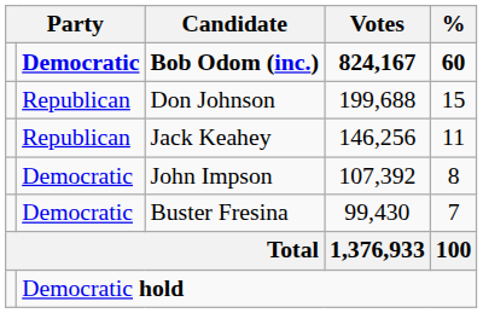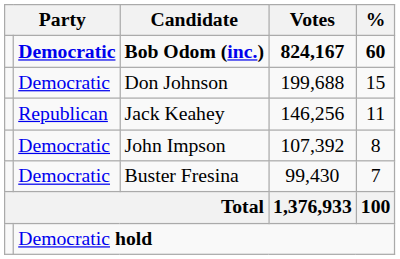Don Johnson | column 2: Republican -> Democratic
